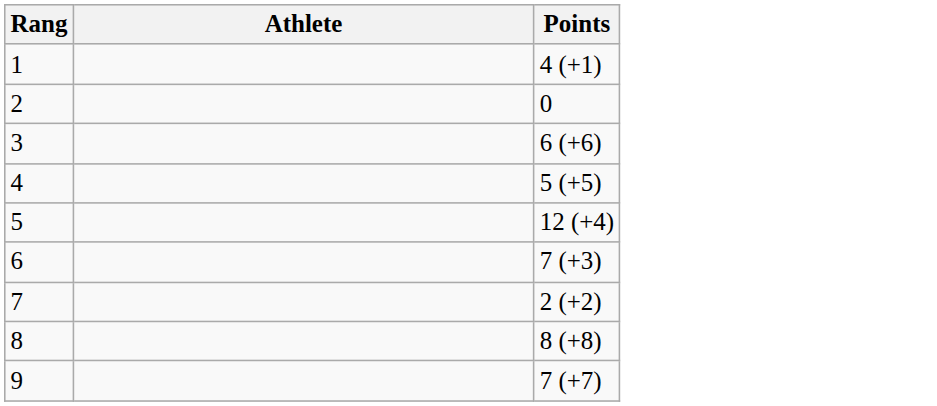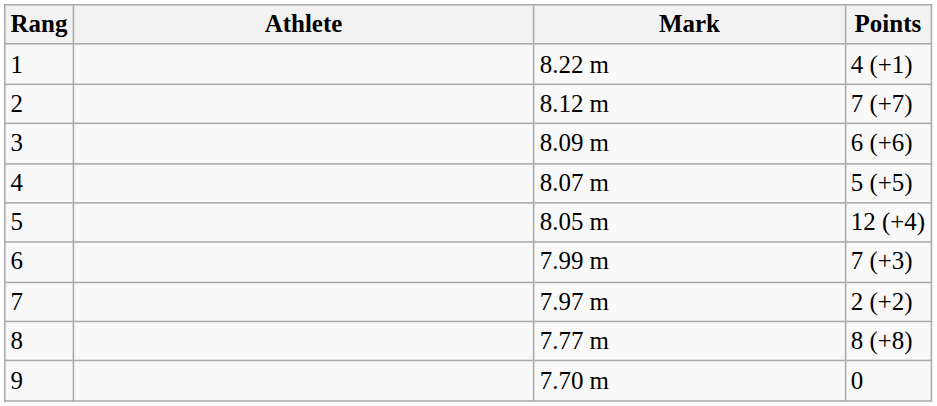+ column: Mark | 8.22 m | 8.12 m | 8.09 m | 8.07 m | 8.05 m | 7.99 m | 7.97 m | 7.77 m | 7.70 m
2 | Points: 0 -> 7 (+7)
9 | Points: 7 (+7) -> 0
